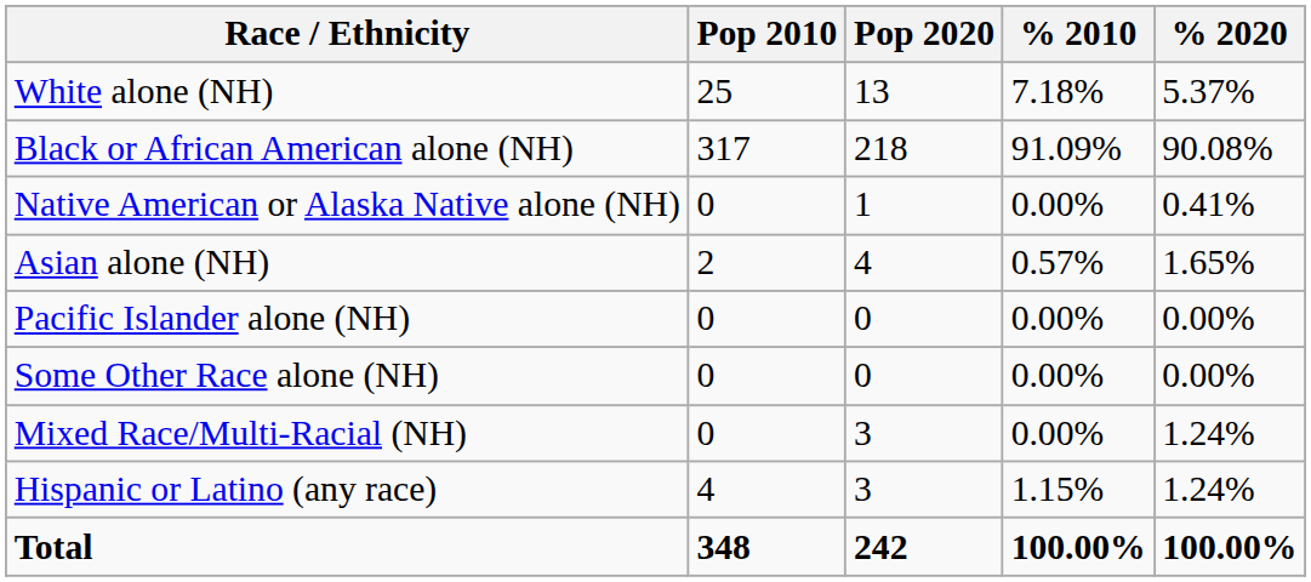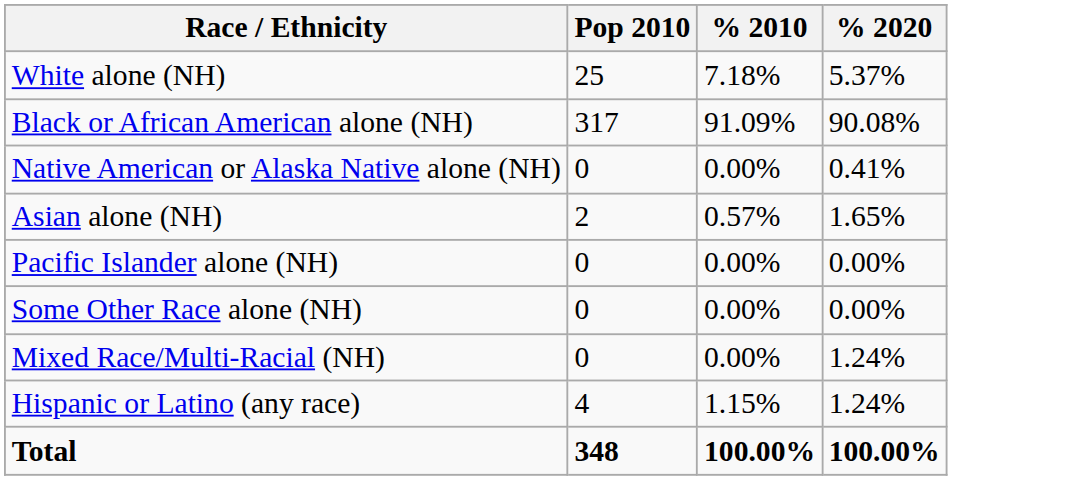- column: Pop 2020 | 13 | 218 | 1 | 4 | 0 | 0 | 3 | 3 | 242
